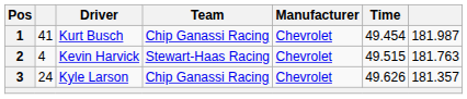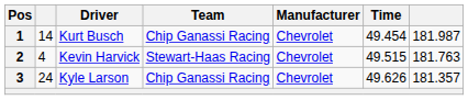1 | column 2: 41 -> 14
